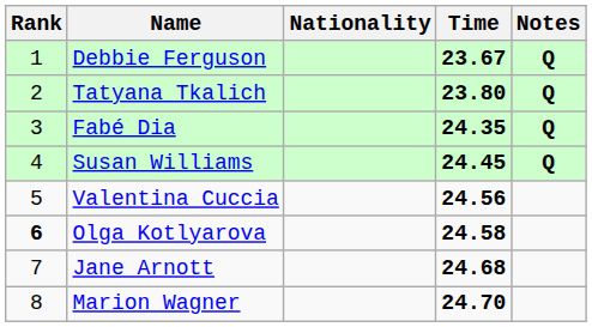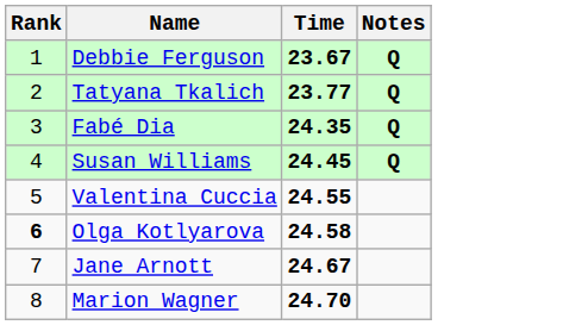- column: Nationality
Tatyana Tkalich | Time: 23.80 -> 23.77
Valentina Cuccia | Time: 24.56 -> 24.55
Jane Arnott | Time: 24.68 -> 24.67
